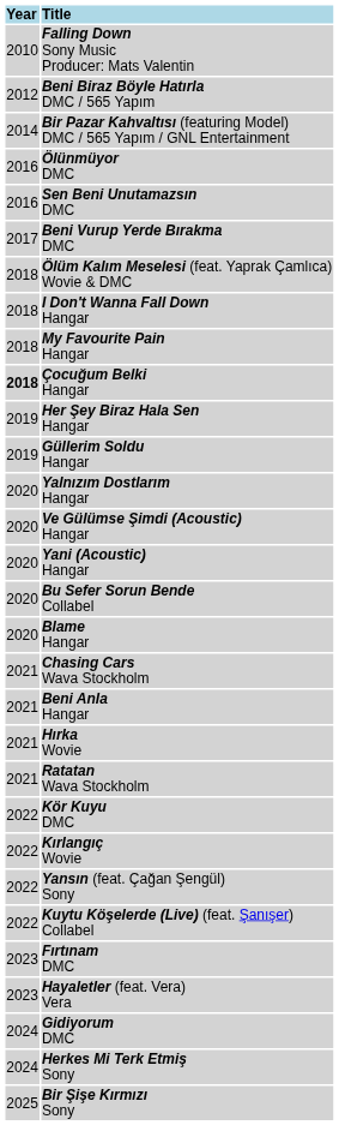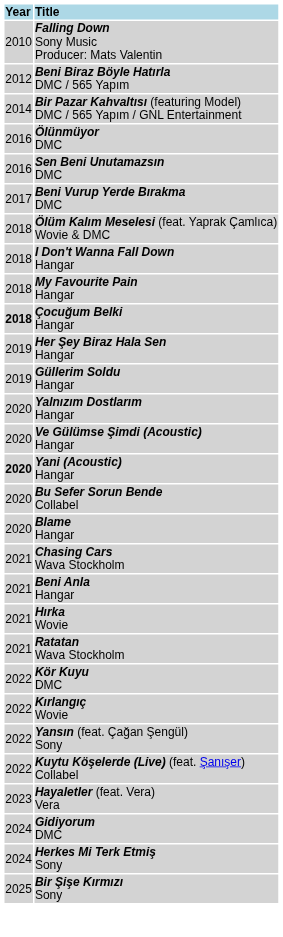Yani (Acoustic) Hangar | Year: normal -> bold
- row: 2023 | Fırtınam DMC
